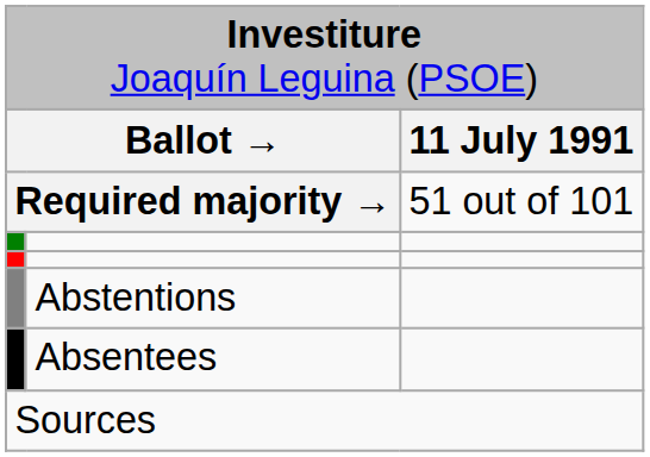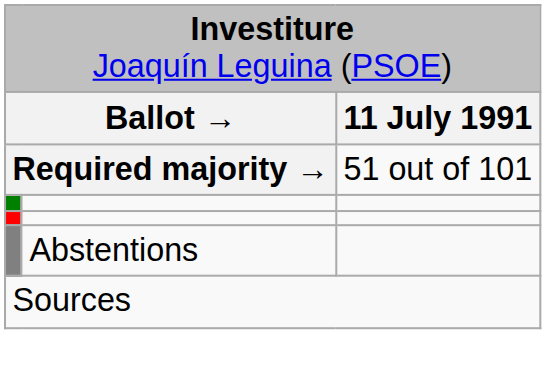- row: Absentees
